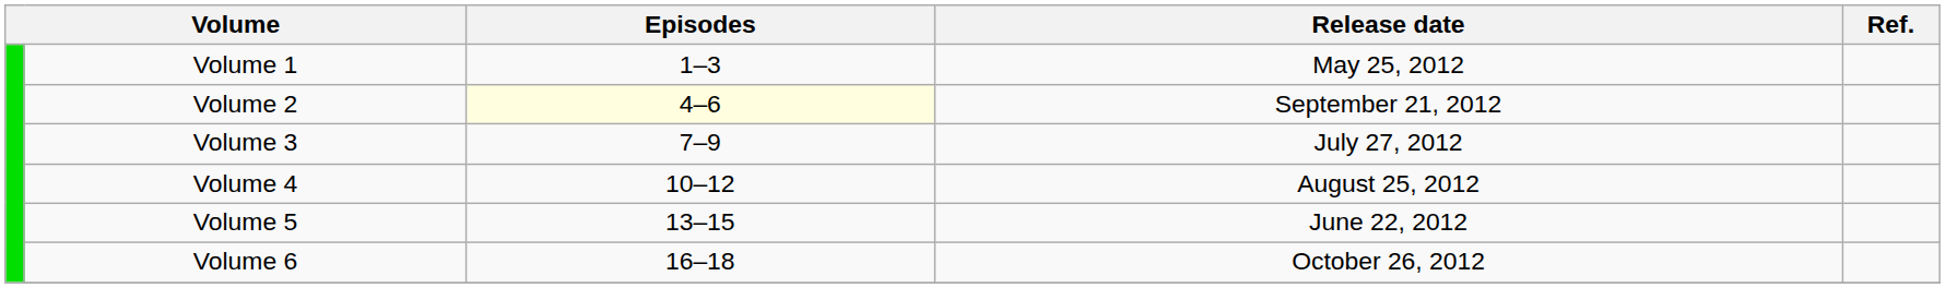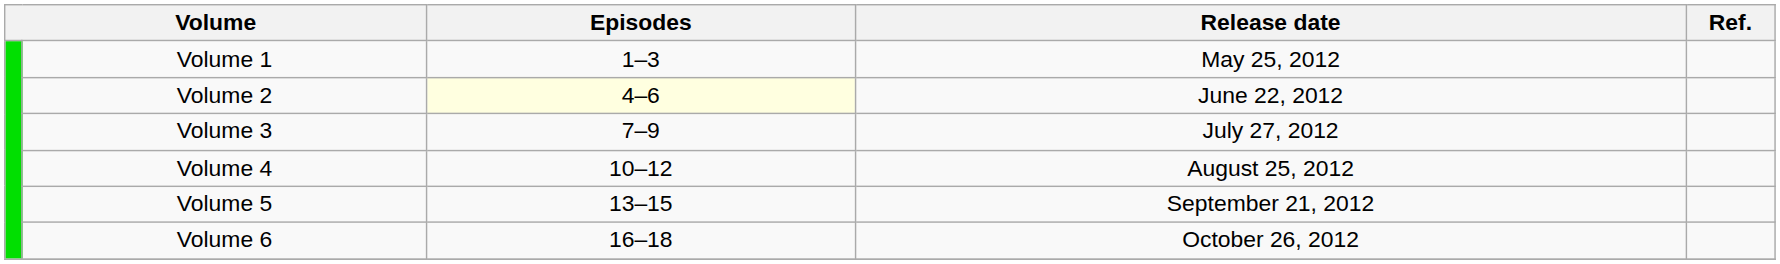Volume 2 | Release date: September 21, 2012 -> June 22, 2012
Volume 5 | Release date: June 22, 2012 -> September 21, 2012
